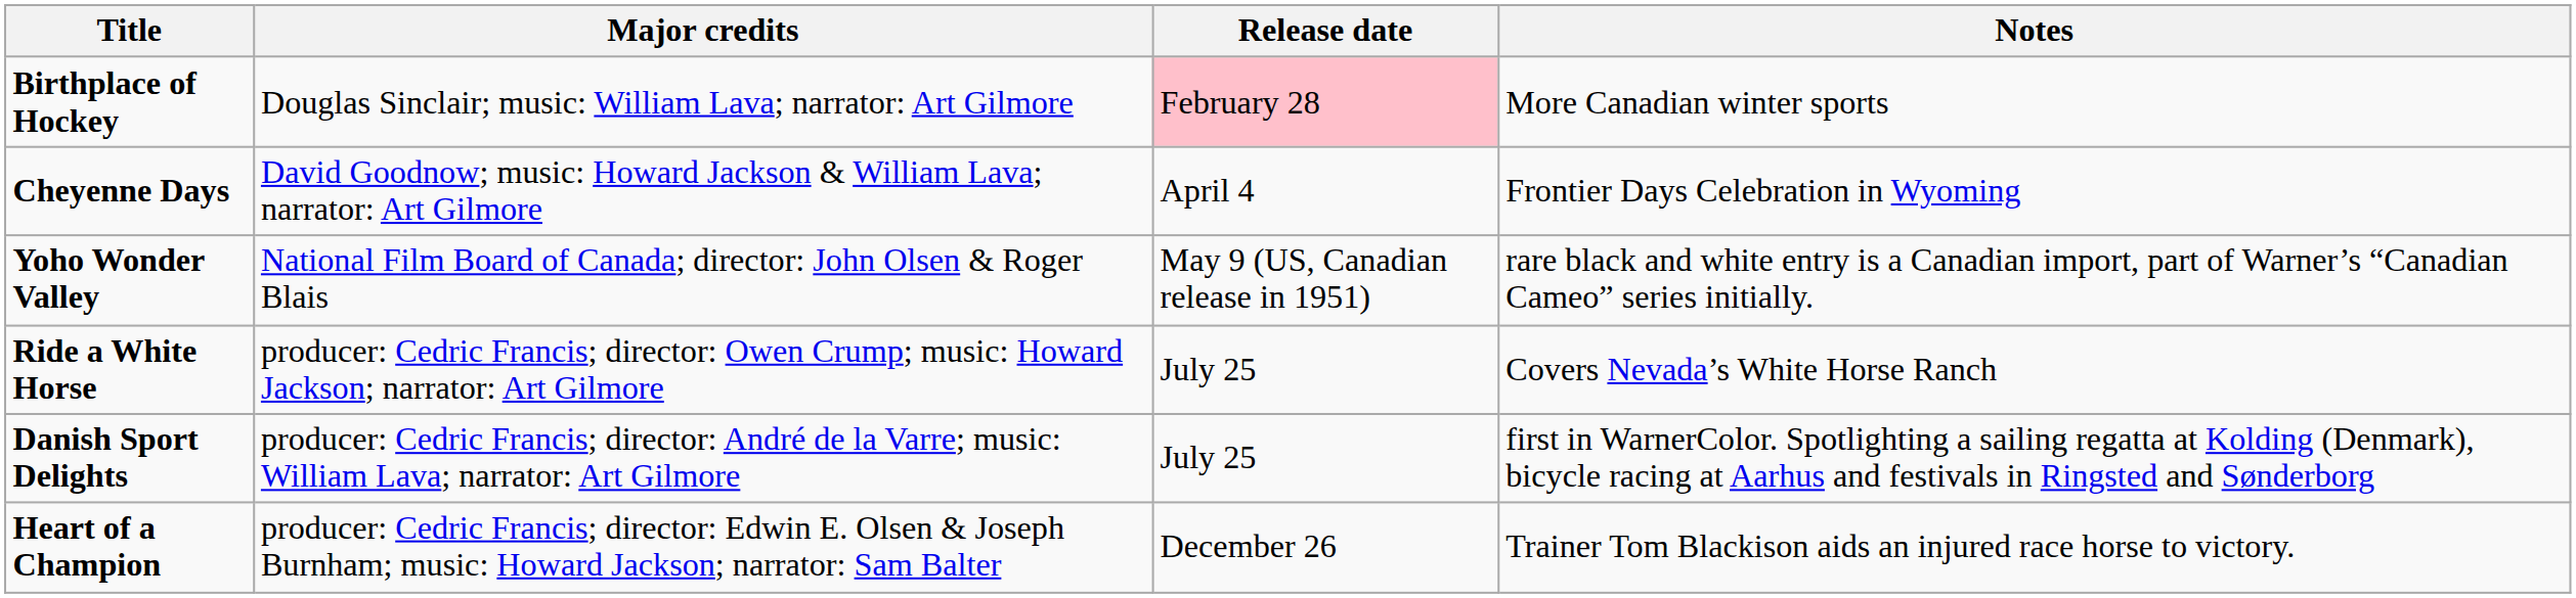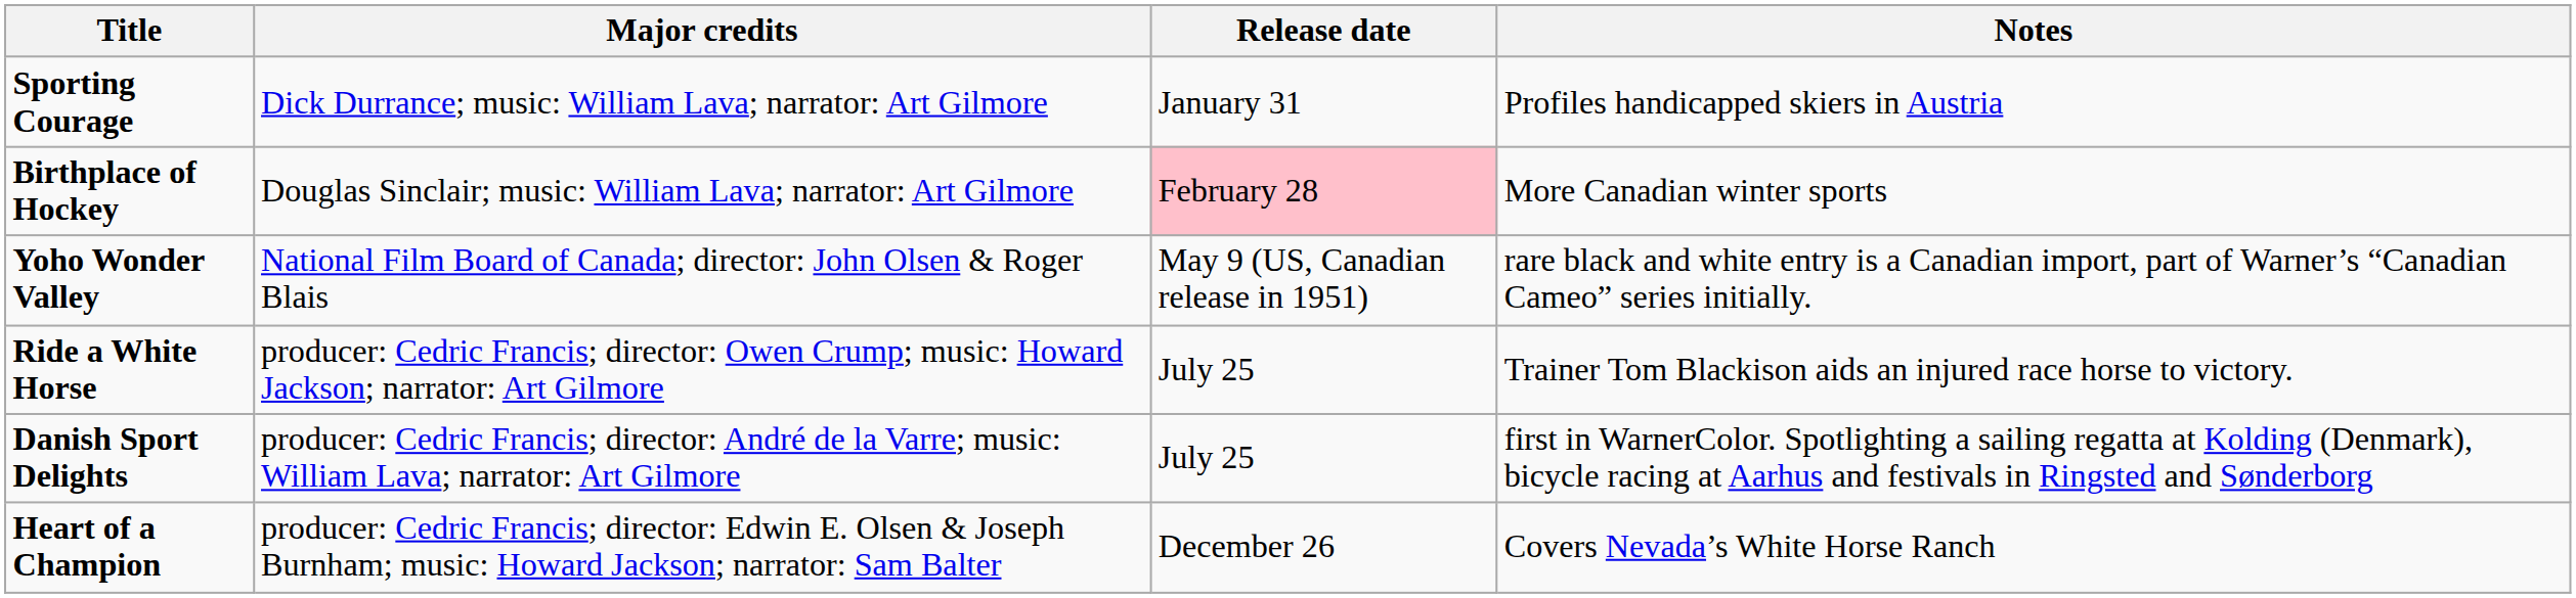+ row: Sporting Courage | Dick Durrance; music: William Lava; narrator: Art Gilmore | January 31 | Profiles handicapped skiers in Austria
- row: Cheyenne Days | David Goodnow; music: Howard Jackson & William Lava; narrator: Art Gilmore | April 4 | Frontier Days Celebration in Wyoming
Ride a White Horse | Notes: Covers Nevada’s White Horse Ranch -> Trainer Tom Blackison aids an injured race horse to victory.
Heart of a Champion | Notes: Trainer Tom Blackison aids an injured race horse to victory. -> Covers Nevada’s White Horse Ranch
